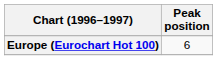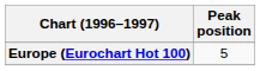Europe (Eurochart Hot 100) | Peak position: 6 -> 5
